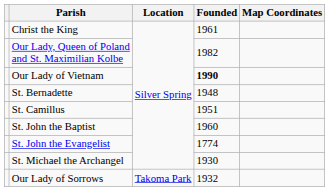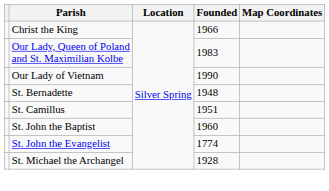Christ the King | Founded: 1961 -> 1966
Our Lady, Queen of Poland and St. Maximilian Kolbe | Founded: 1982 -> 1983
Our Lady of Vietnam | Founded: bold -> normal
St. Michael the Archangel | Founded: 1930 -> 1928
- row: Our Lady of Sorrows | Takoma Park | 1932
